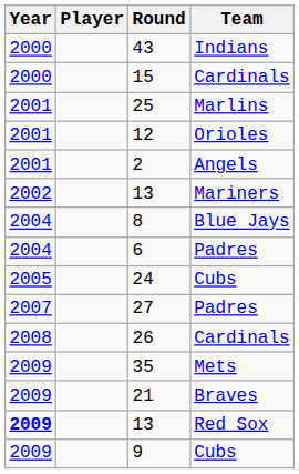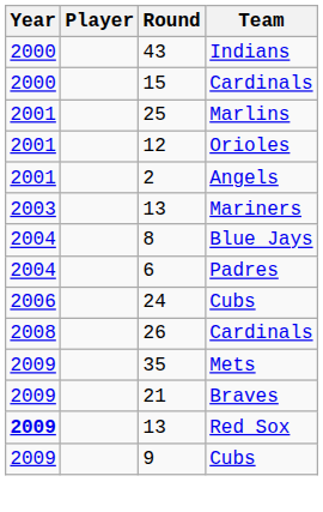13 / Mariners | Year: 2002 -> 2003
24 | Year: 2005 -> 2006
- row: 2007 | 27 | Padres
